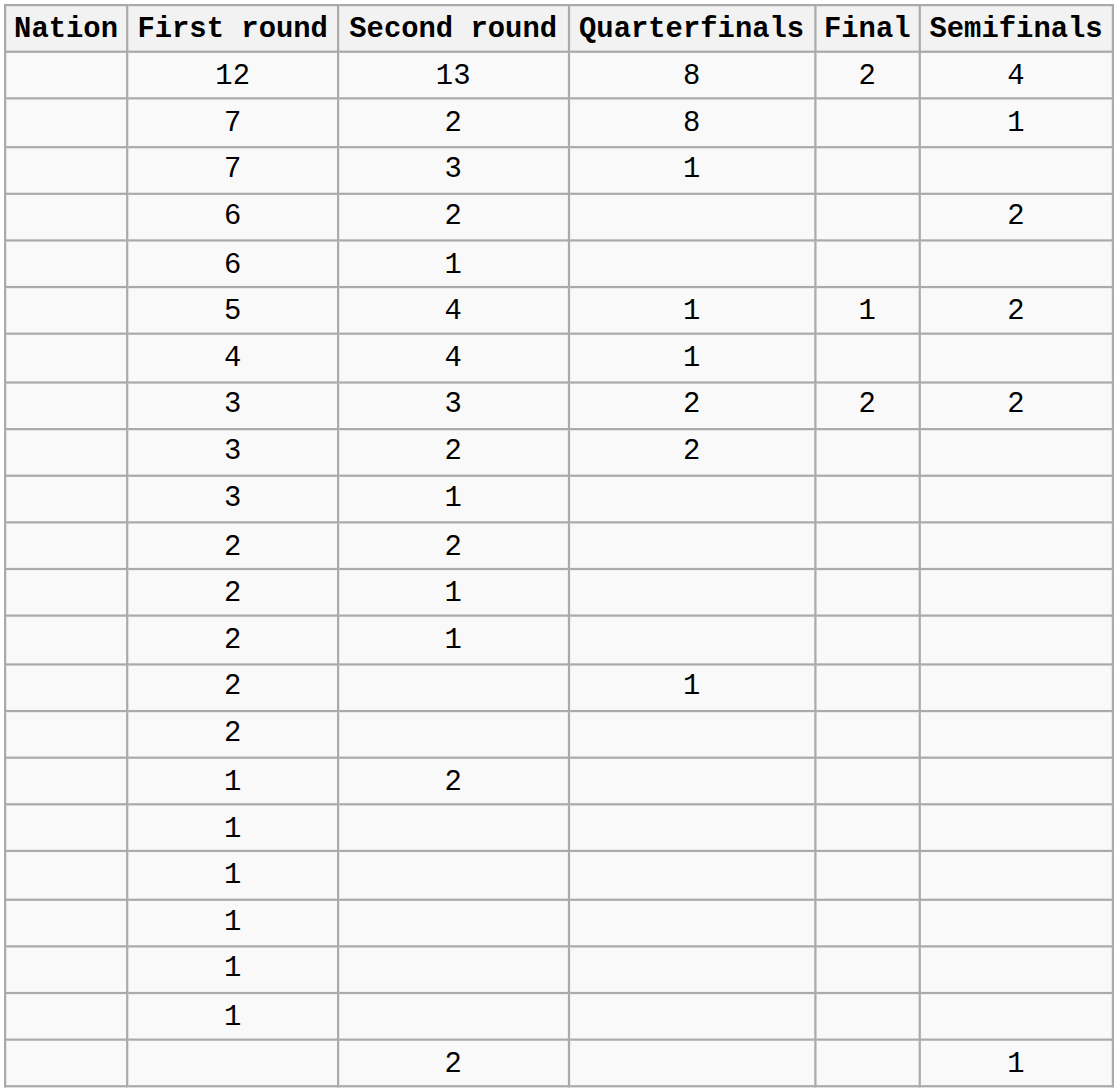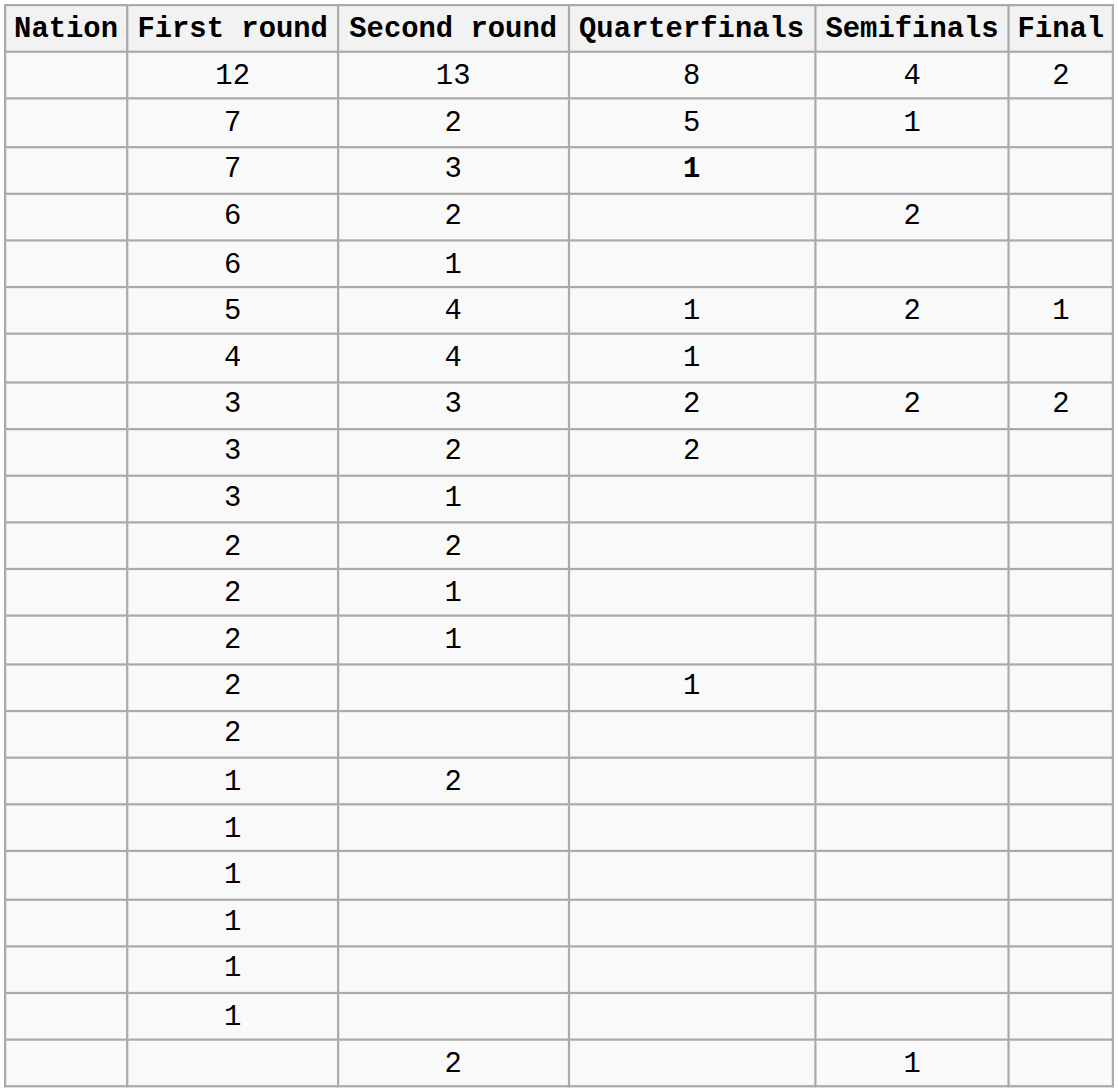columns swapped: Semifinals <-> Final
7 / 2 | Quarterfinals: 8 -> 5
7 / 3 | Quarterfinals: normal -> bold
